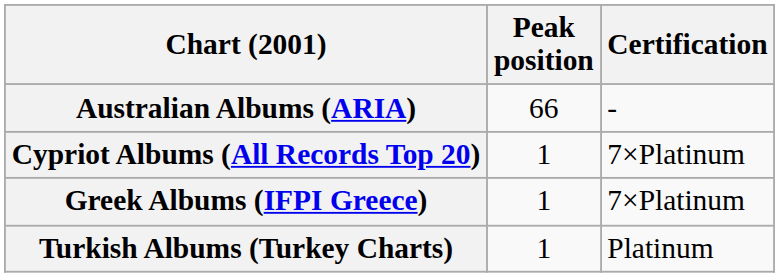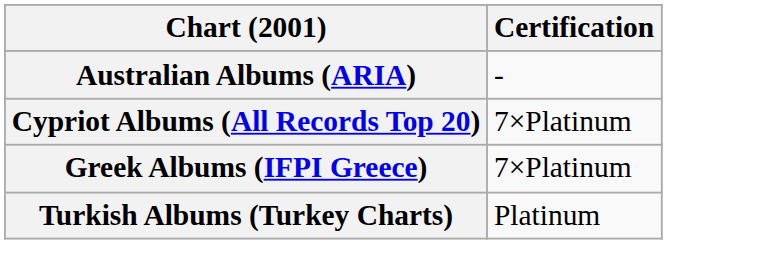- column: Peak position | 66 | 1 | 1 | 1
